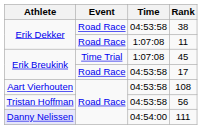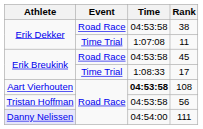11 | Event: Road Race -> Time Trial
45 | Event: Time Trial -> Road Race
45 | Time: 1:07:08 -> 04:53:58
17 | Event: Road Race -> Time Trial
17 | Time: 04:53:58 -> 1:08:33
108 | Time: normal -> bold
